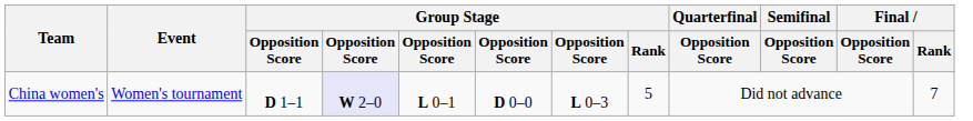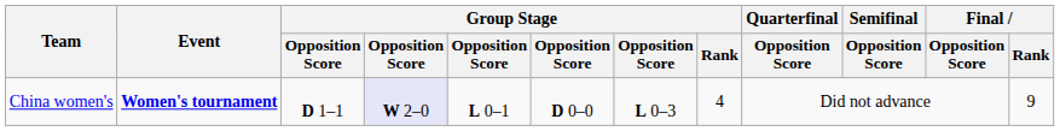China women's | Event: normal -> bold
China women's | Group Stage / Rank: 5 -> 4
China women's | Final / Rank: 7 -> 9
